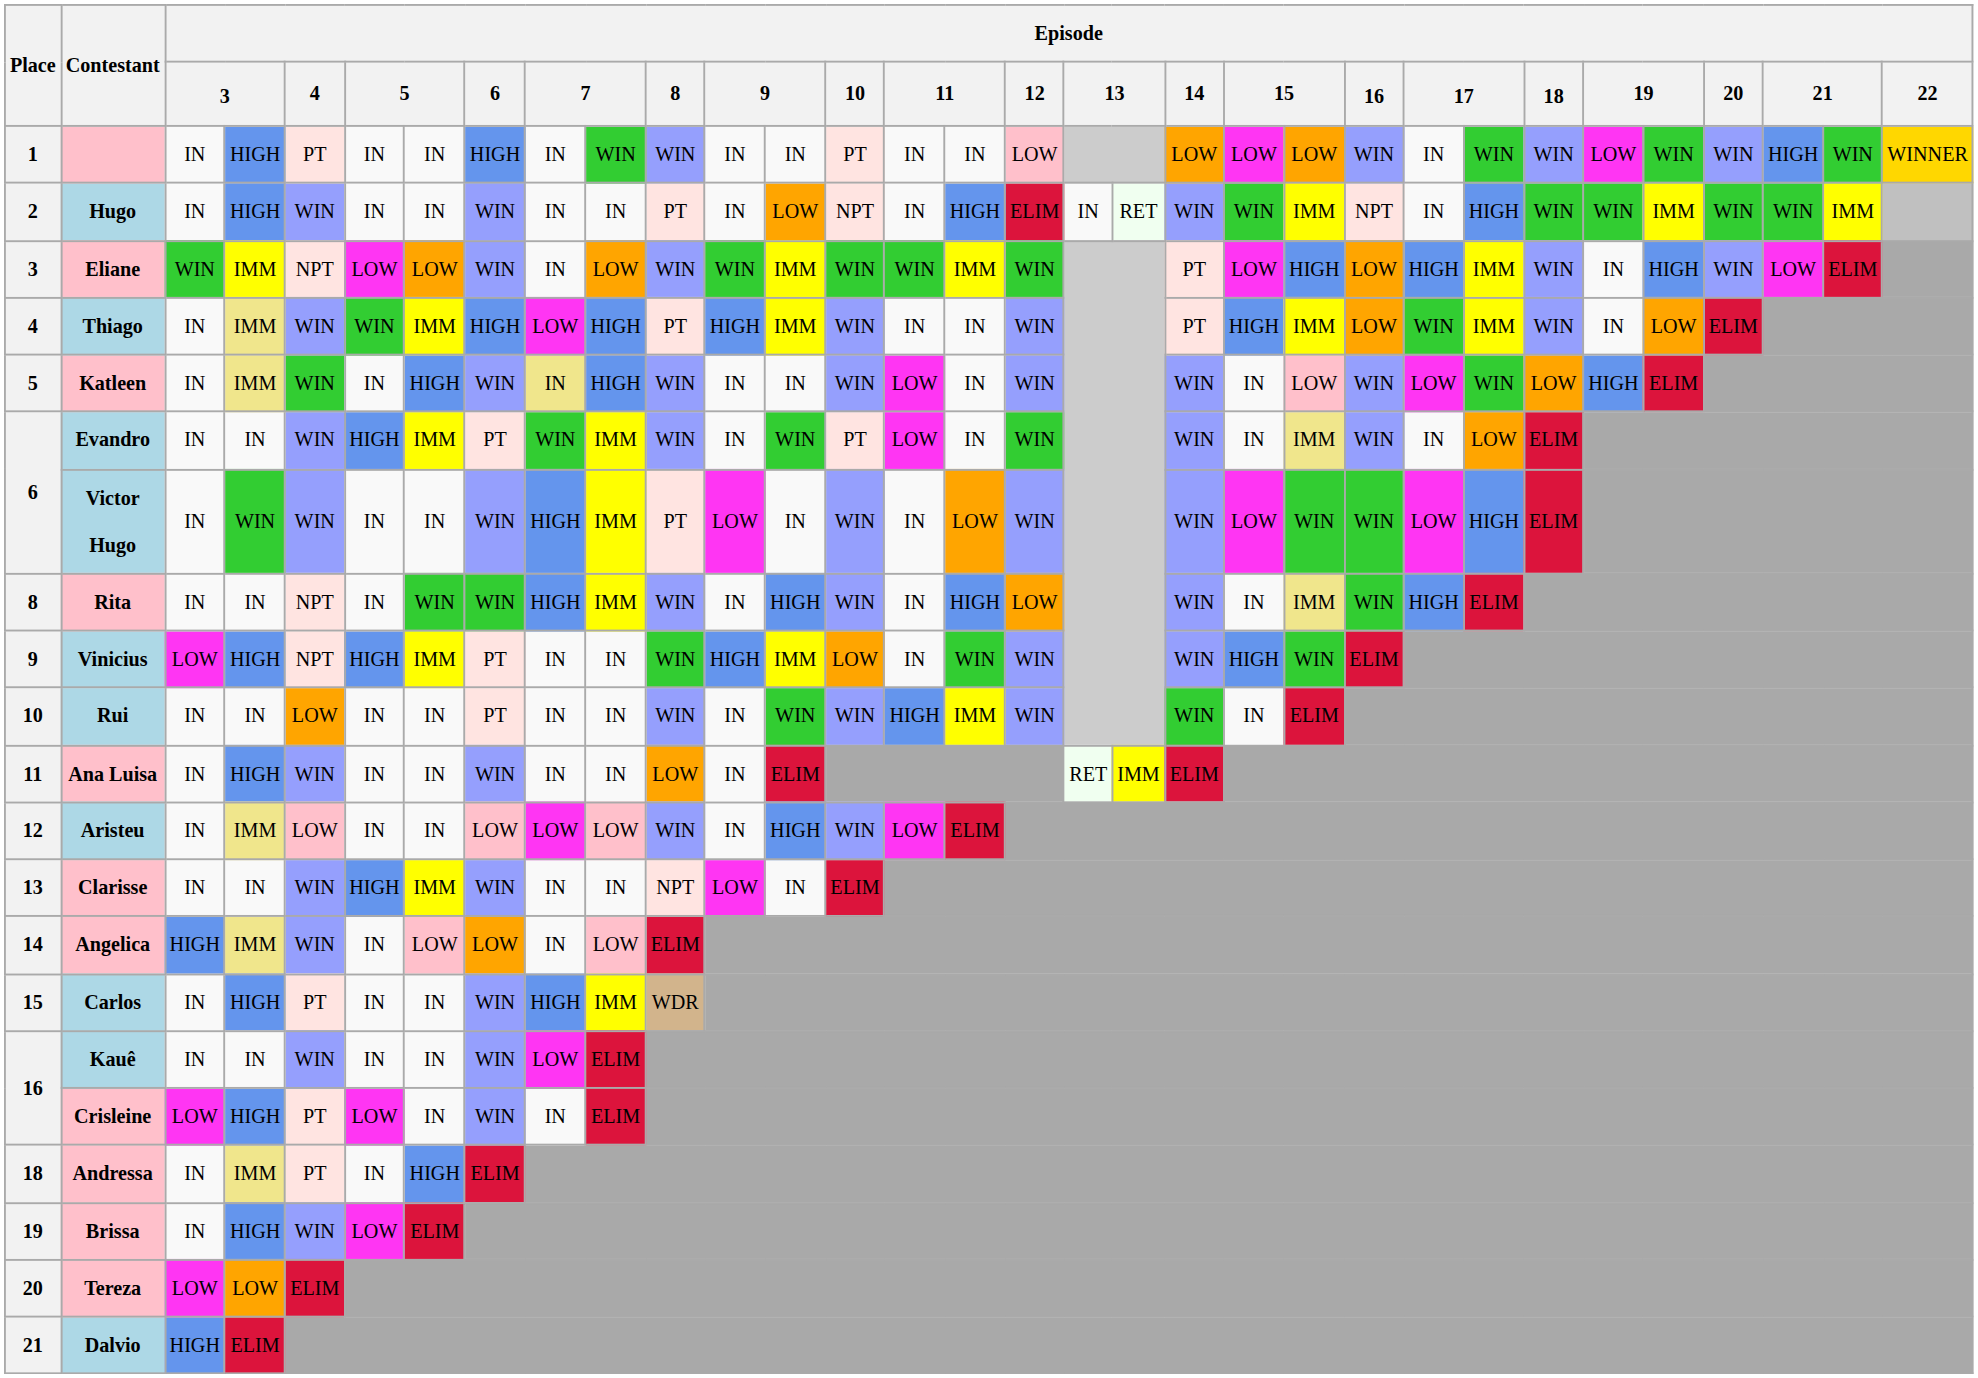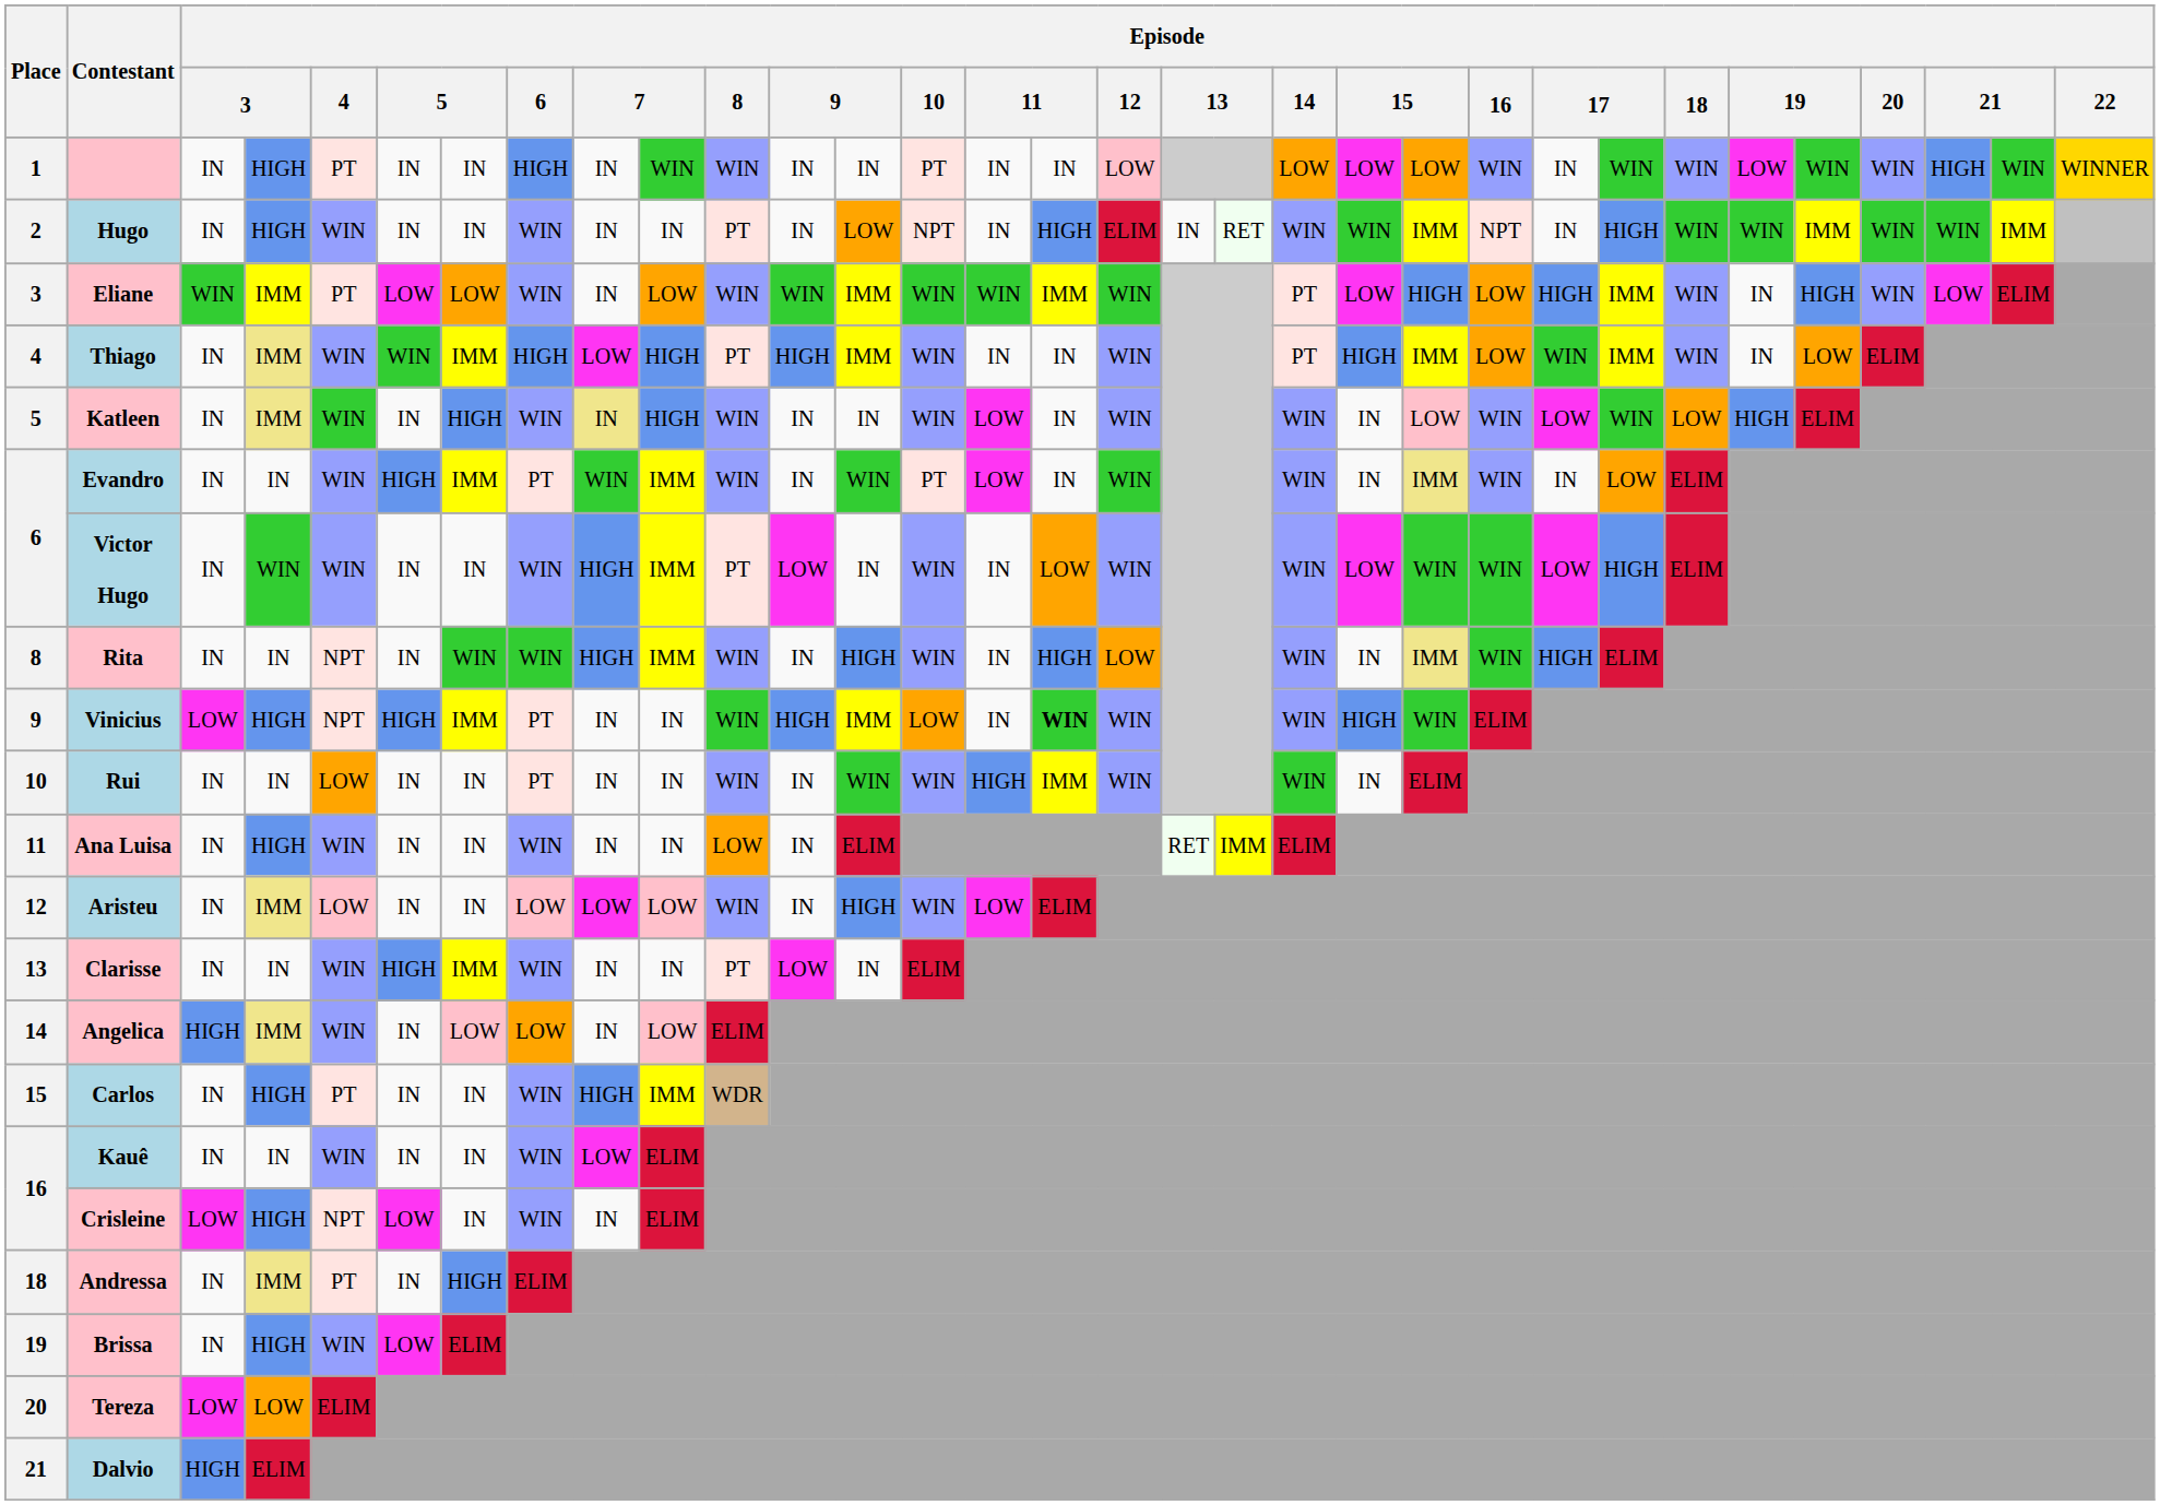Eliane | Episode / 4: NPT -> PT
Vinicius | column 16: normal -> bold
Clarisse | Episode / 8: NPT -> PT
Crisleine | Episode / 4: PT -> NPT
